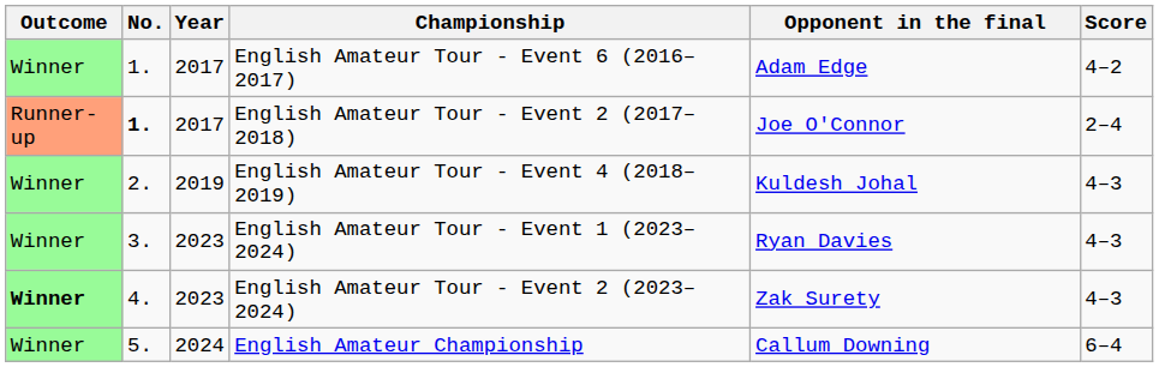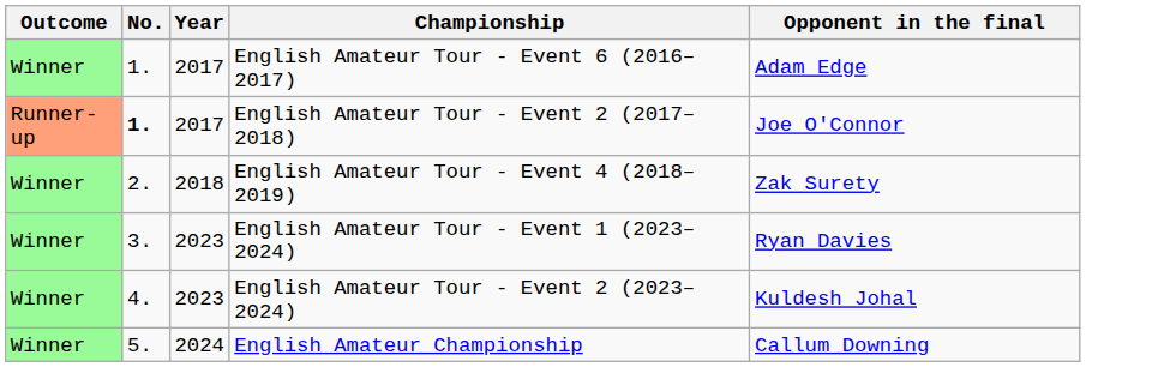- column: Score | 4–2 | 2–4 | 4–3 | 4–3 | 4–3 | 6–4
English Amateur Tour - Event 4 (2018–2019) | Year: 2019 -> 2018
English Amateur Tour - Event 4 (2018–2019) | Opponent in the final: Kuldesh Johal -> Zak Surety
English Amateur Tour - Event 2 (2023–2024) | Outcome: bold -> normal
English Amateur Tour - Event 2 (2023–2024) | Opponent in the final: Zak Surety -> Kuldesh Johal
